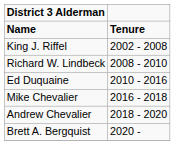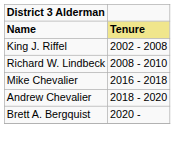Name | column 2: no background -> khaki background
- row: Ed Duquaine | 2010 - 2016
